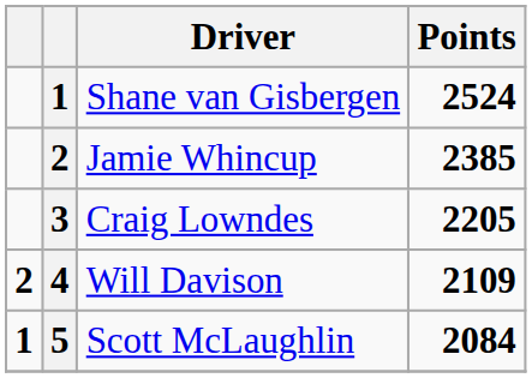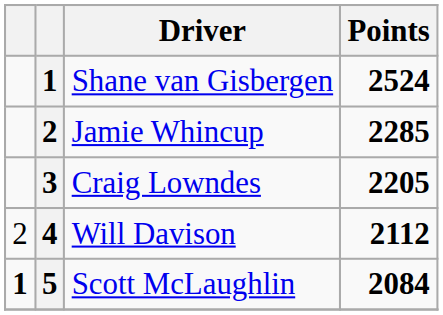Jamie Whincup | Points: 2385 -> 2285
Will Davison | column 1: bold -> normal
Will Davison | Points: 2109 -> 2112
